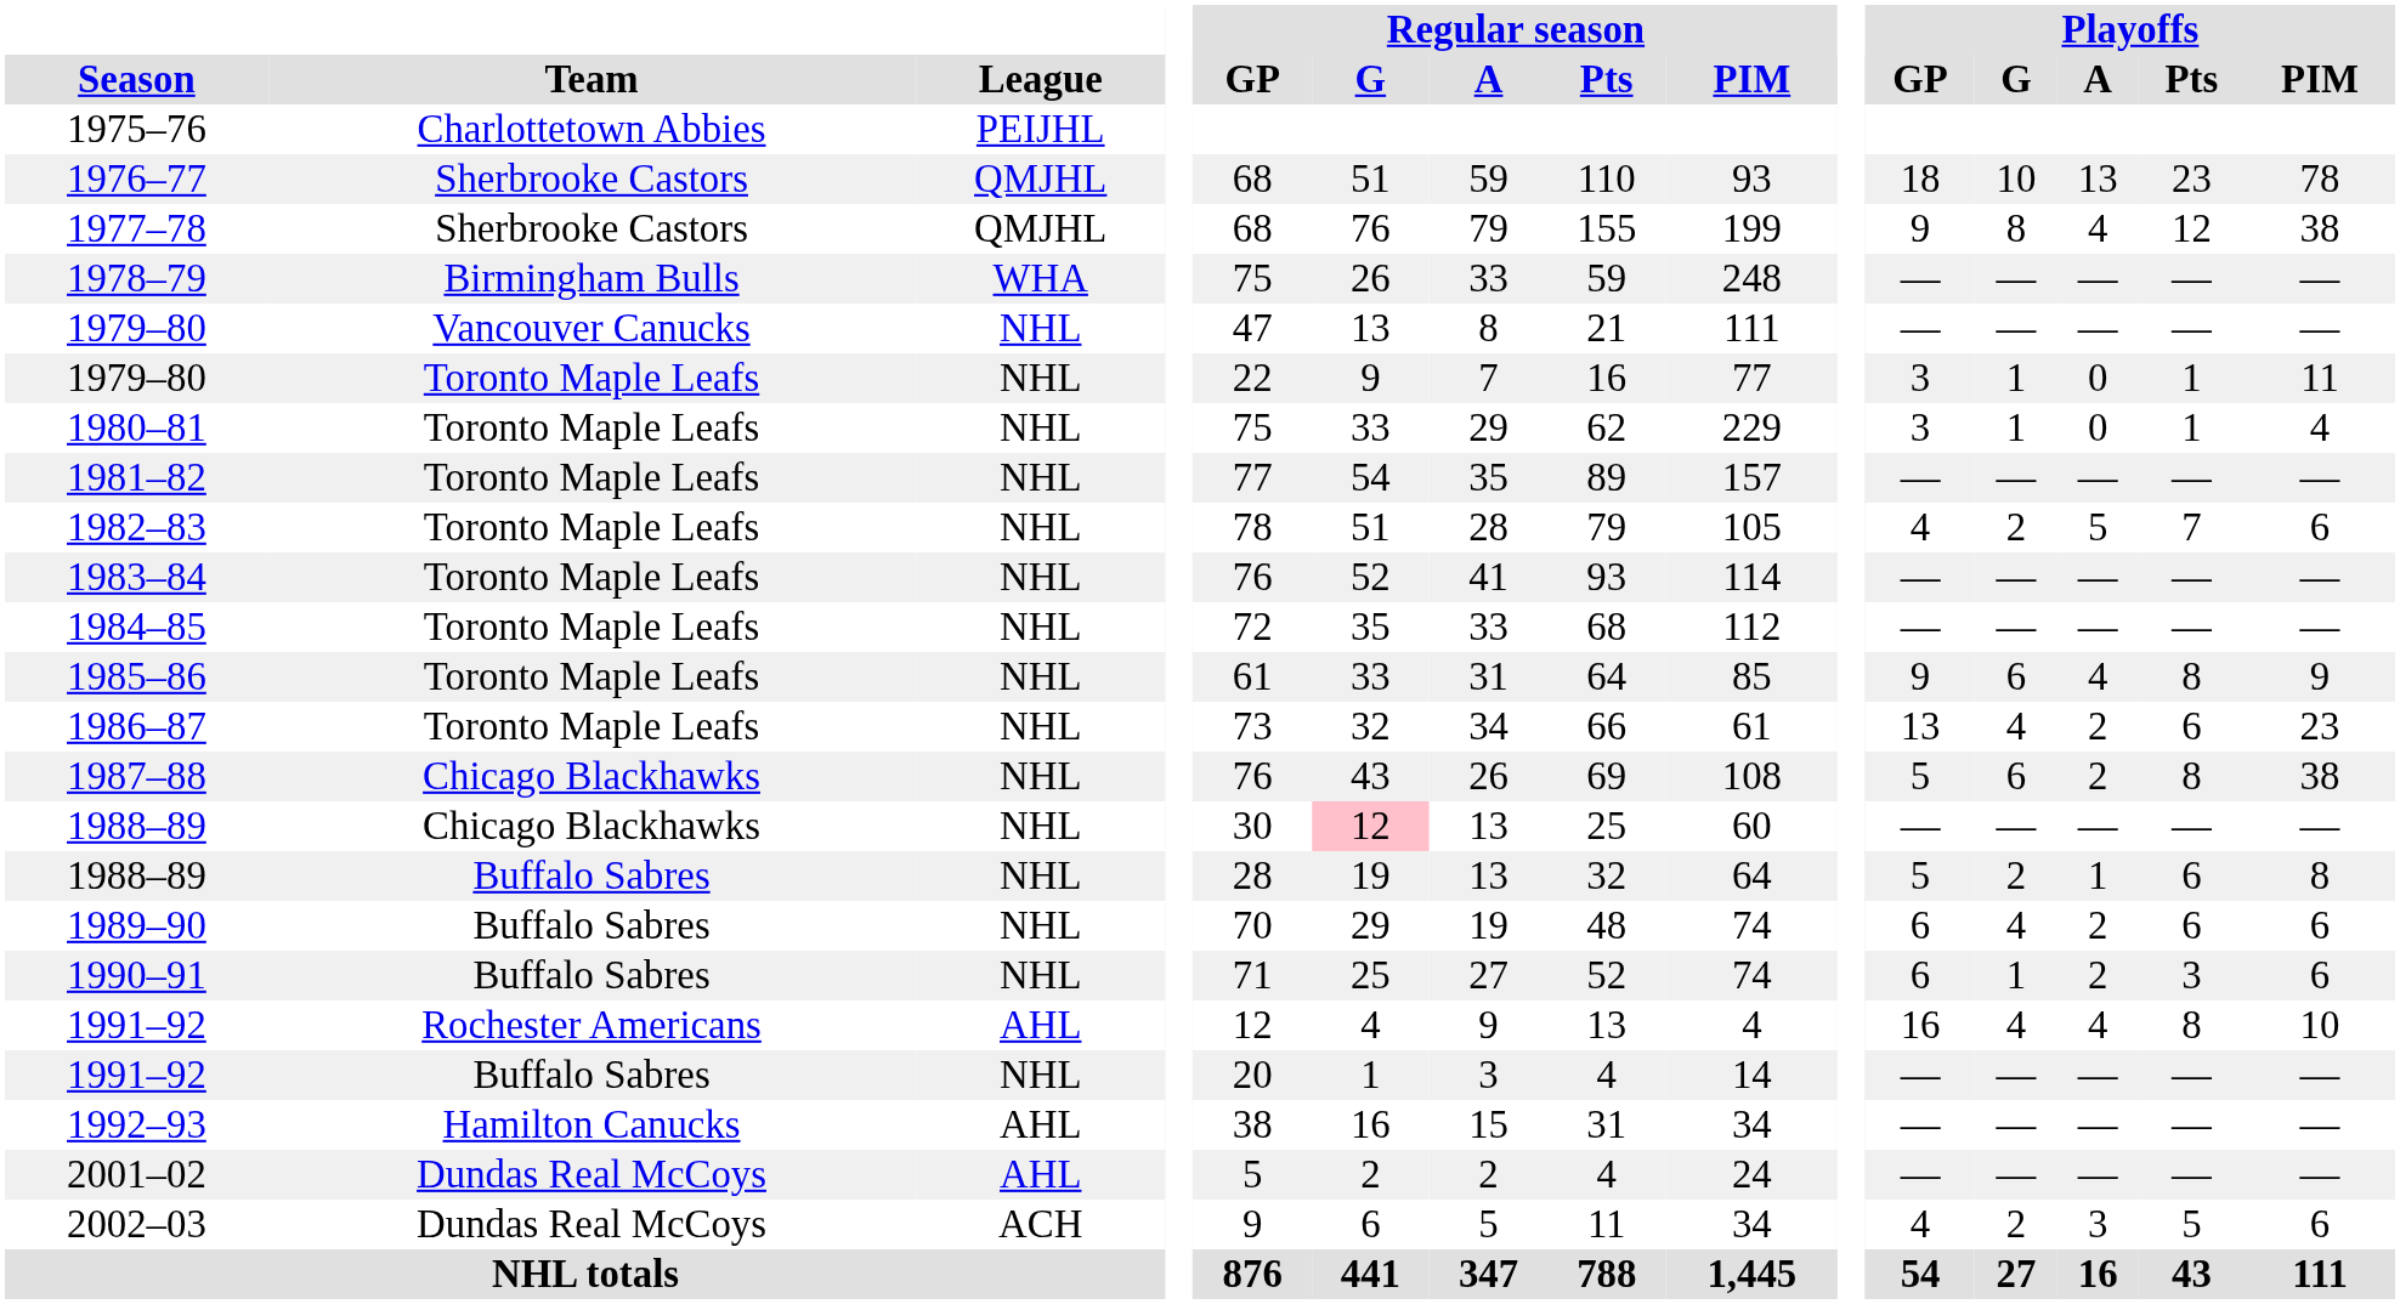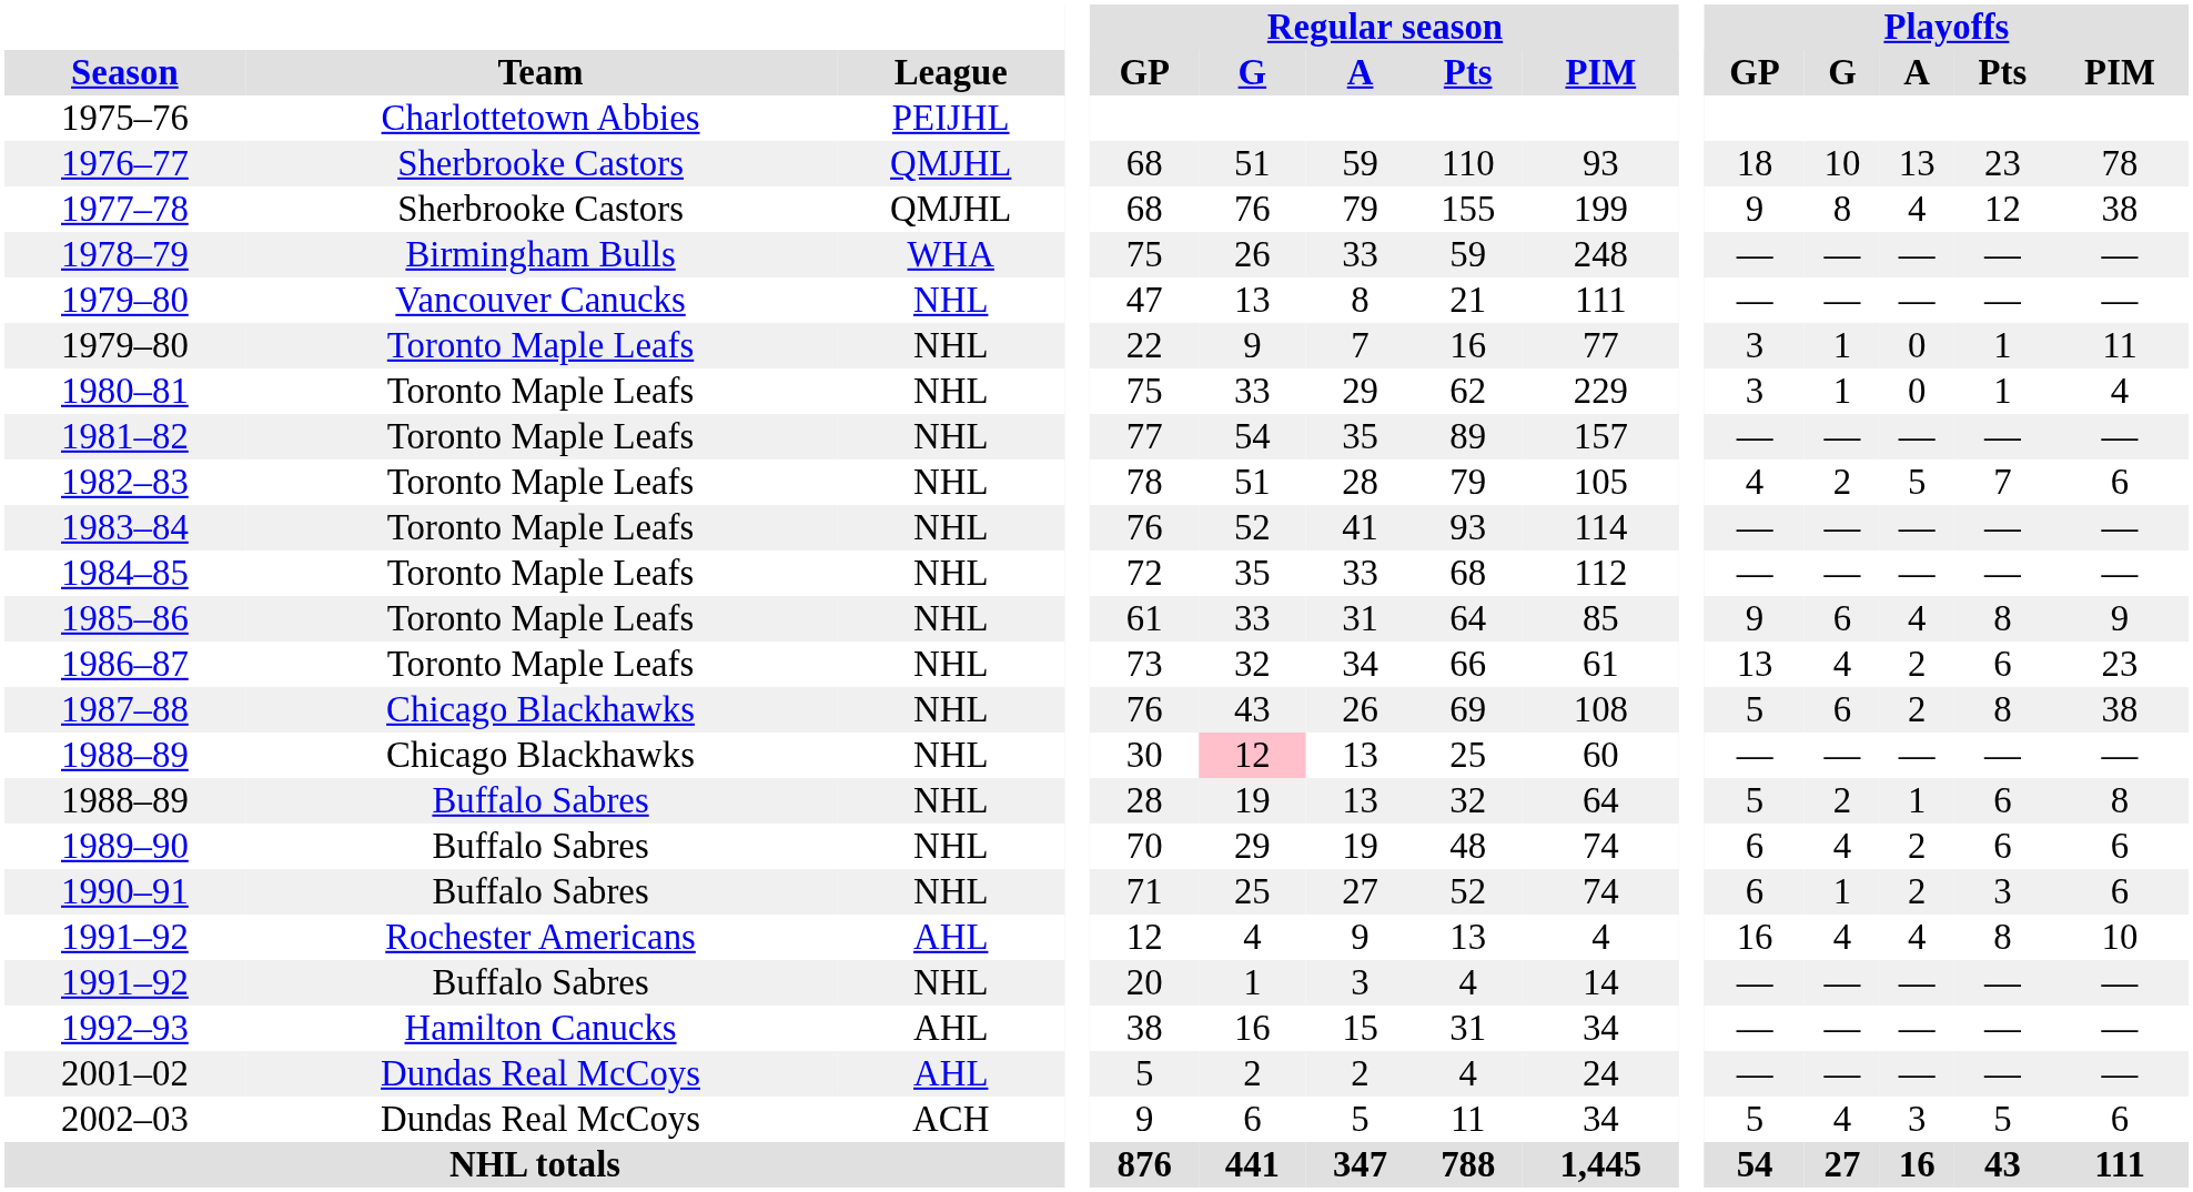2002–03 | Playoffs / GP: 4 -> 5
2002–03 | Playoffs / G: 2 -> 4
